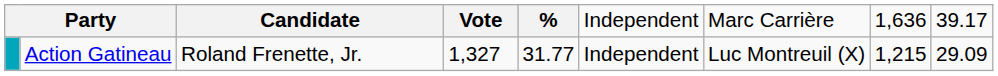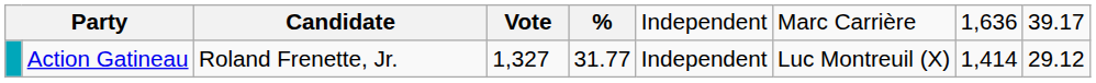Action Gatineau | column 8: 1,215 -> 1,414
Action Gatineau | column 9: 29.09 -> 29.12
